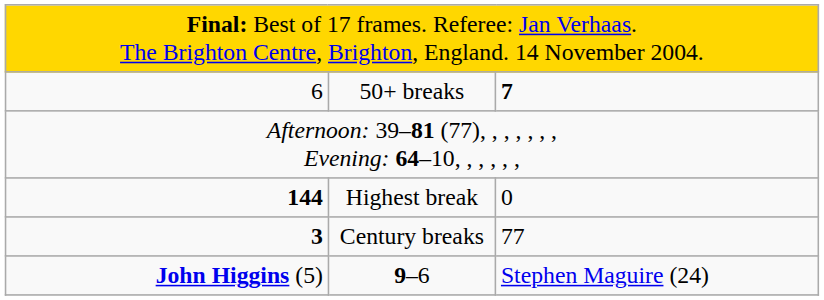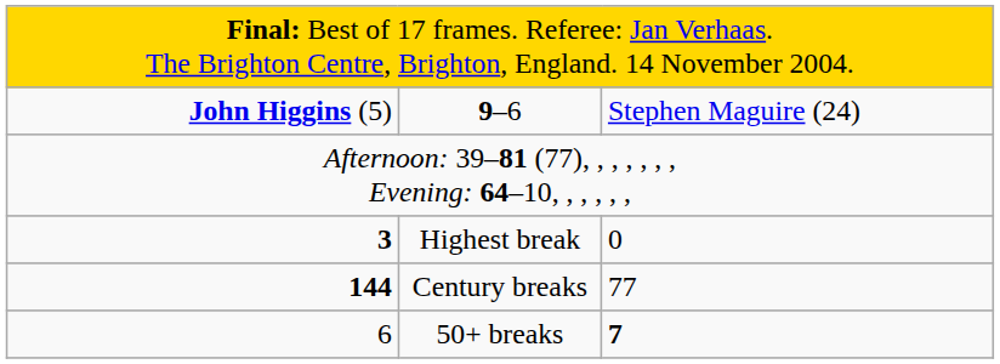rows swapped: 9–6 <-> 50+ breaks
Highest break | column 1: 144 -> 3
Century breaks | column 1: 3 -> 144
